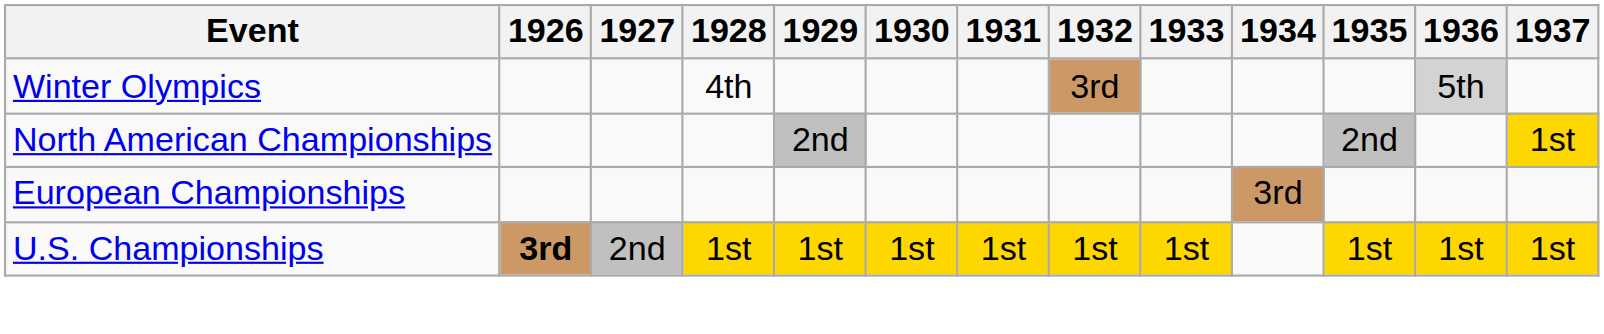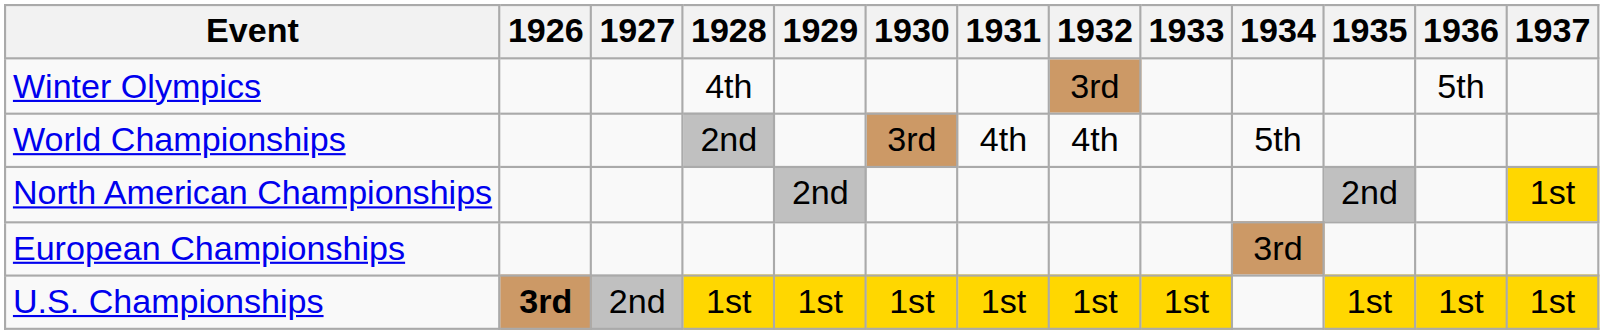Winter Olympics | 1936: lightgrey background -> no background
+ row: World Championships | 2nd | 3rd | 4th | 4th | 5th
